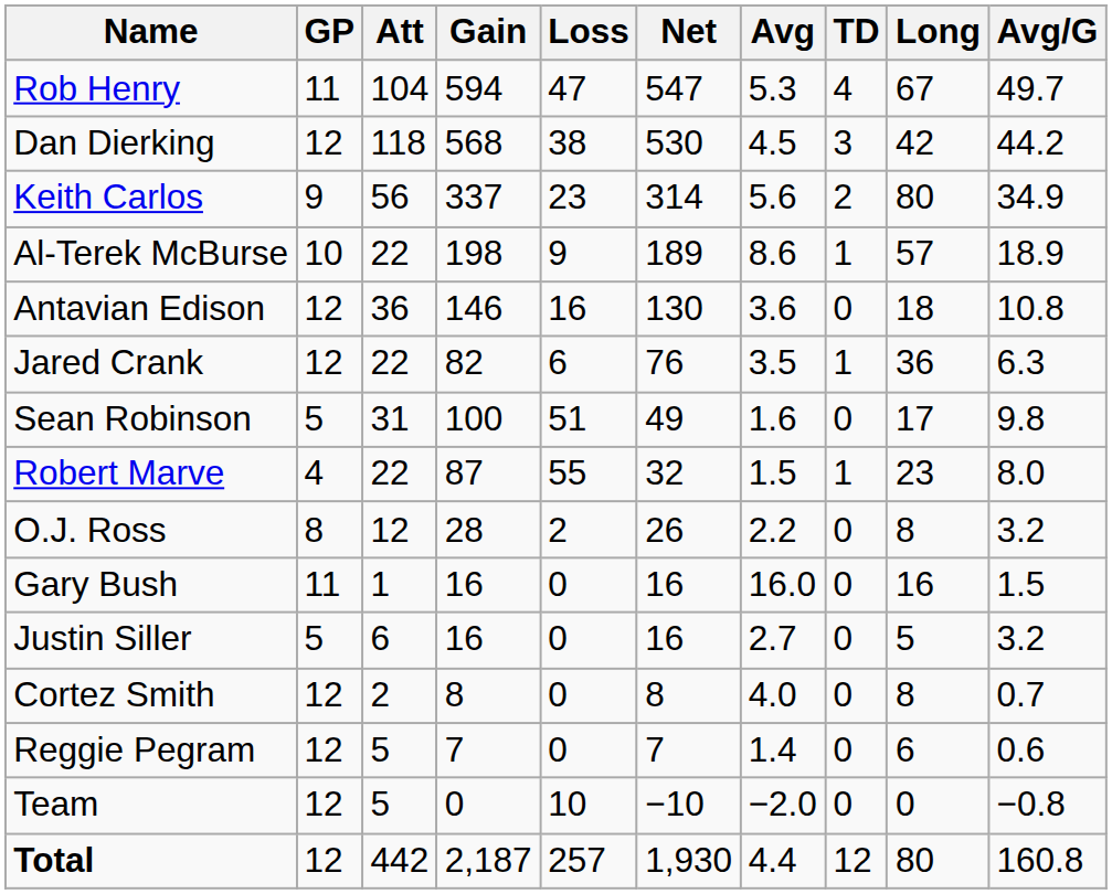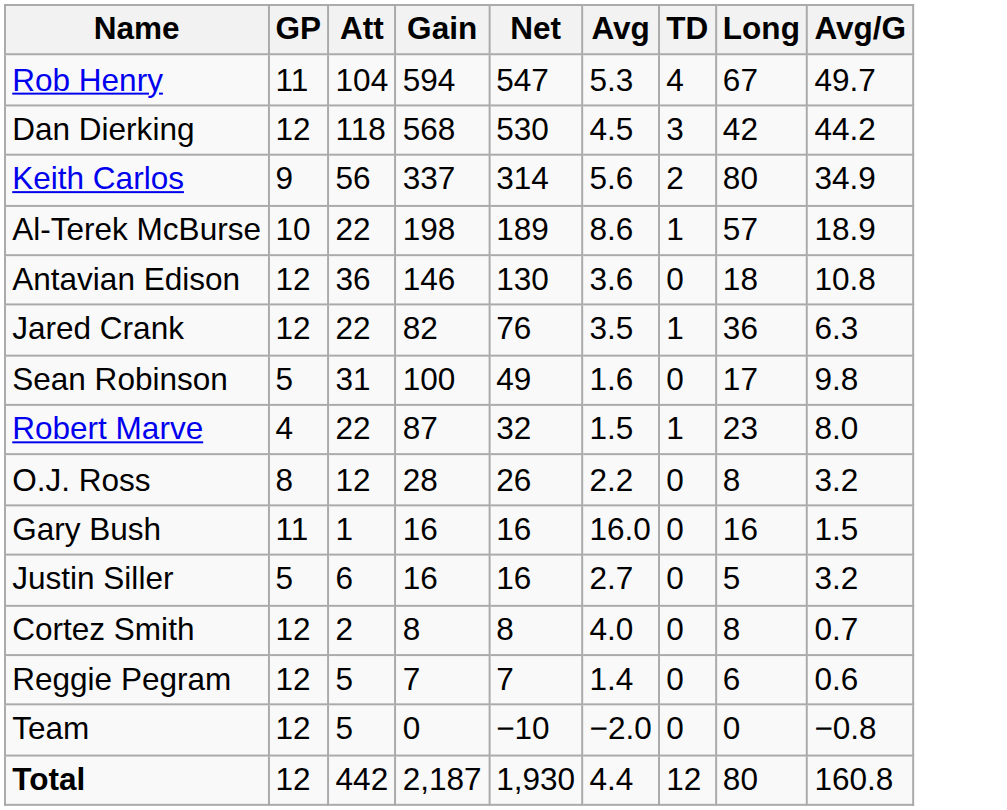- column: Loss | 47 | 38 | 23 | 9 | 16 | 6 | 51 | 55 | 2 | 0 | 0 | 0 | 0 | 10 | 257
